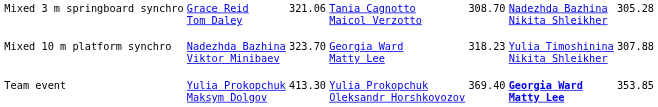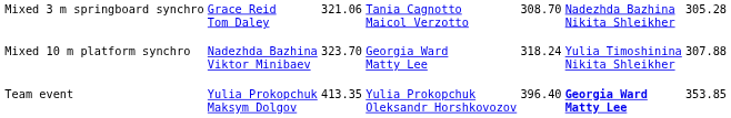Mixed 10 m platform synchro | column 5: 318.23 -> 318.24
Team event | column 3: 413.30 -> 413.35
Team event | column 5: 369.40 -> 396.40
